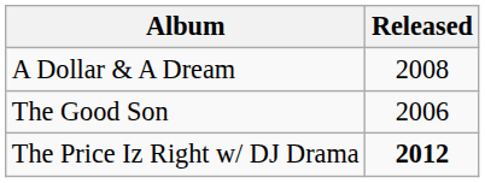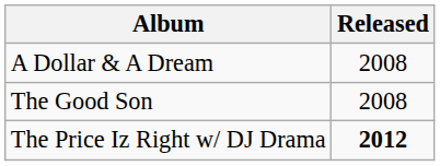The Good Son | Released: 2006 -> 2008
